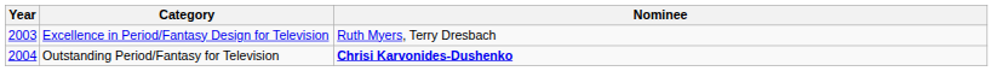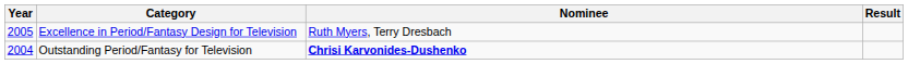+ column: Result
Excellence in Period/Fantasy Design for Television | Year: 2003 -> 2005
